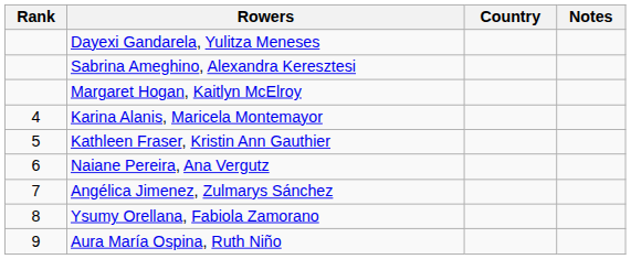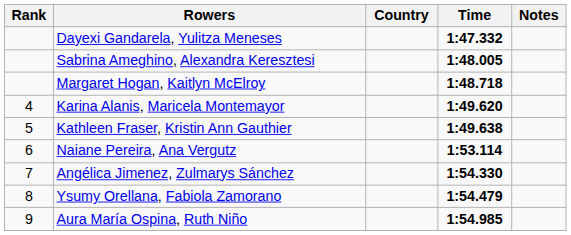+ column: Time | 1:47.332 | 1:48.005 | 1:48.718 | 1:49.620 | 1:49.638 | 1:53.114 | 1:54.330 | 1:54.479 | 1:54.985
